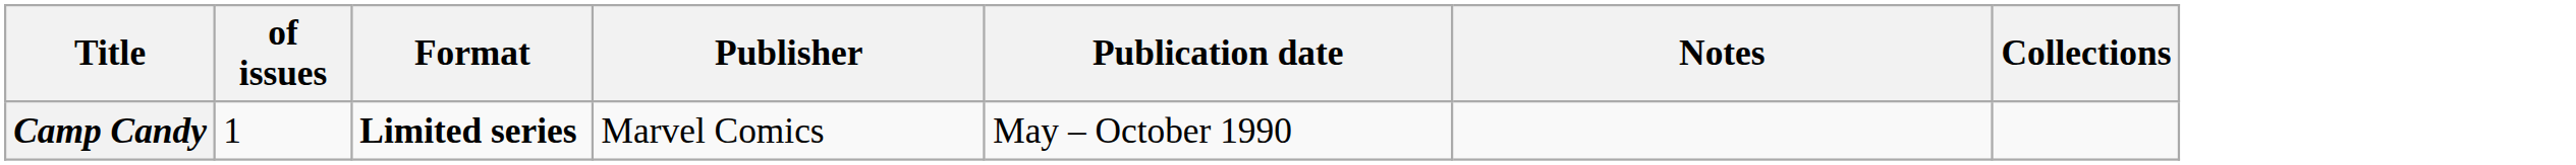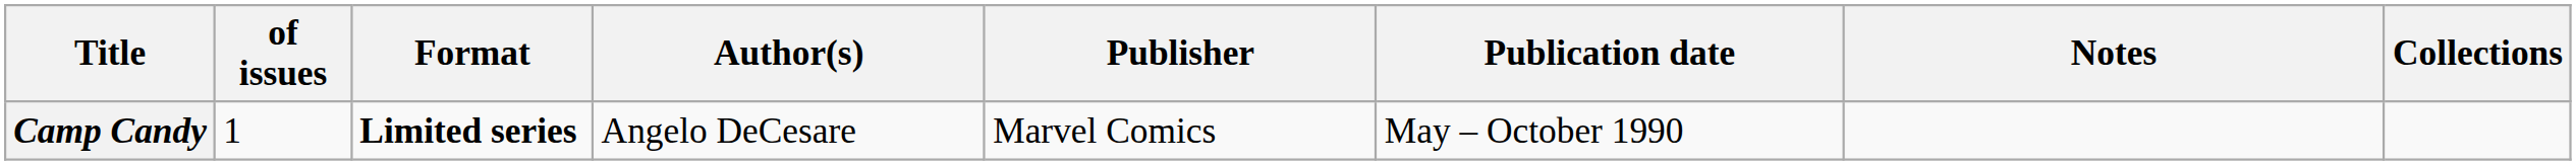+ column: Author(s) | Angelo DeCesare
